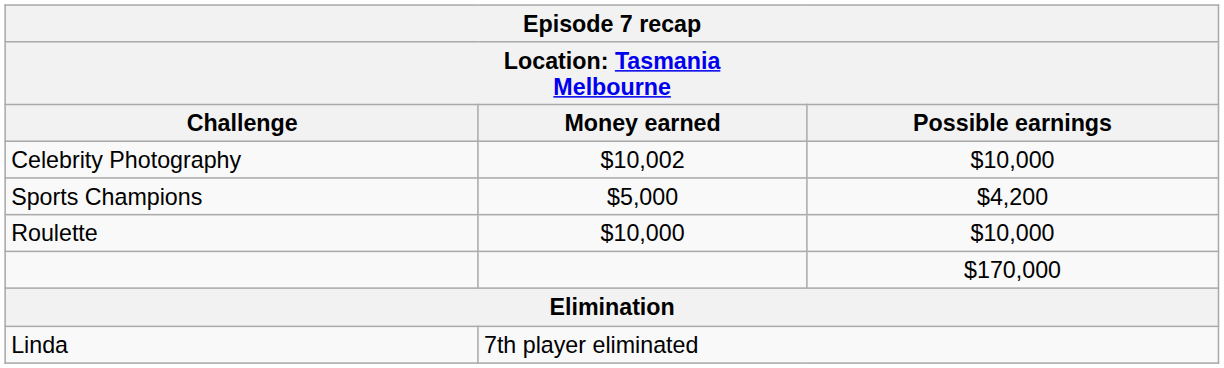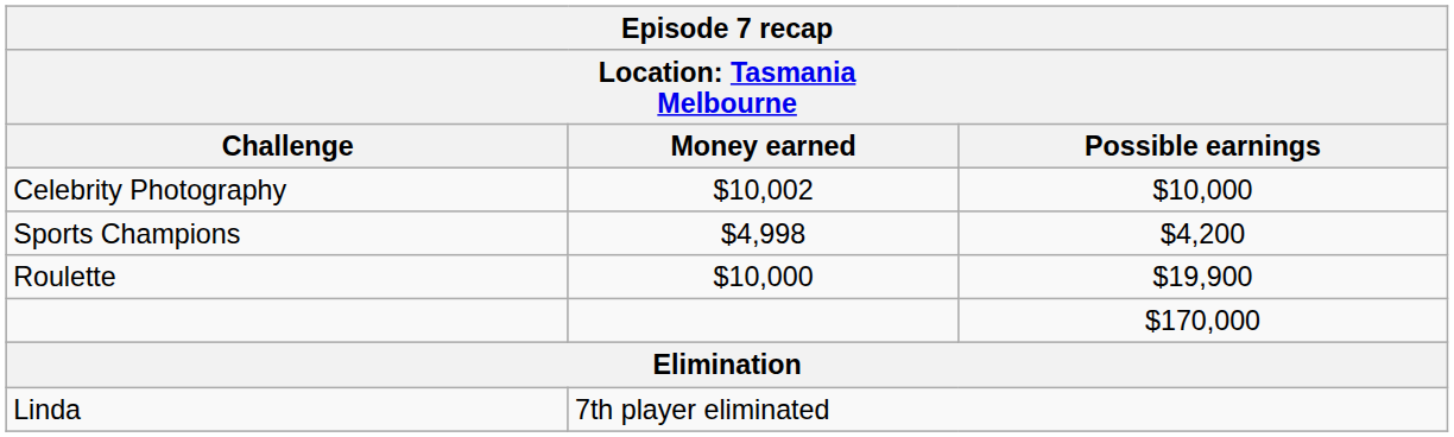Sports Champions | Money earned: $5,000 -> $4,998
Roulette | Possible earnings: $10,000 -> $19,900
